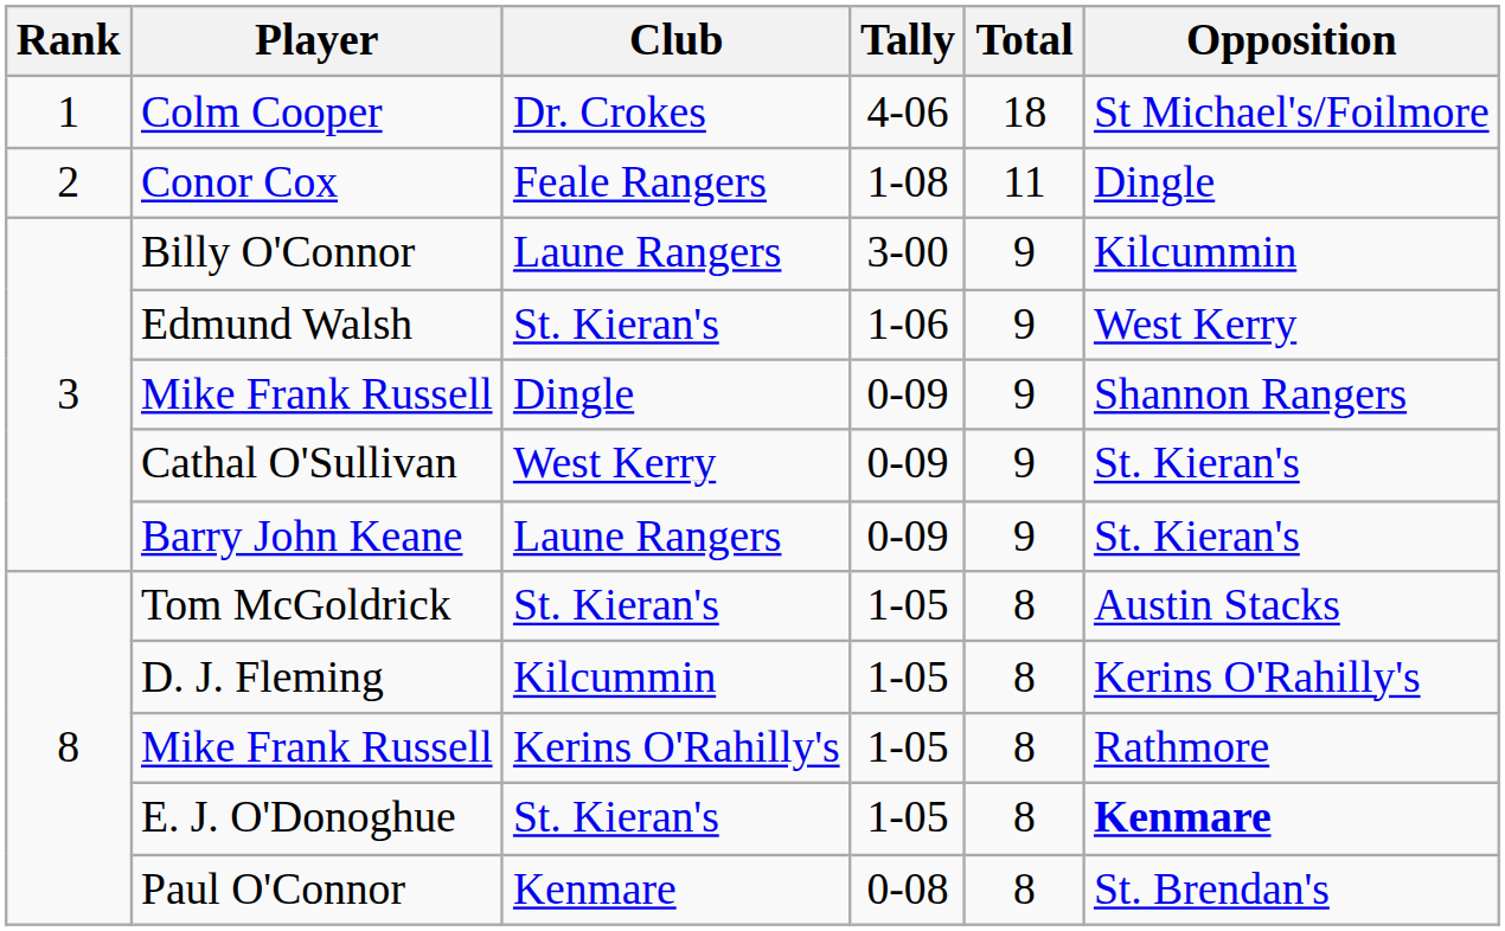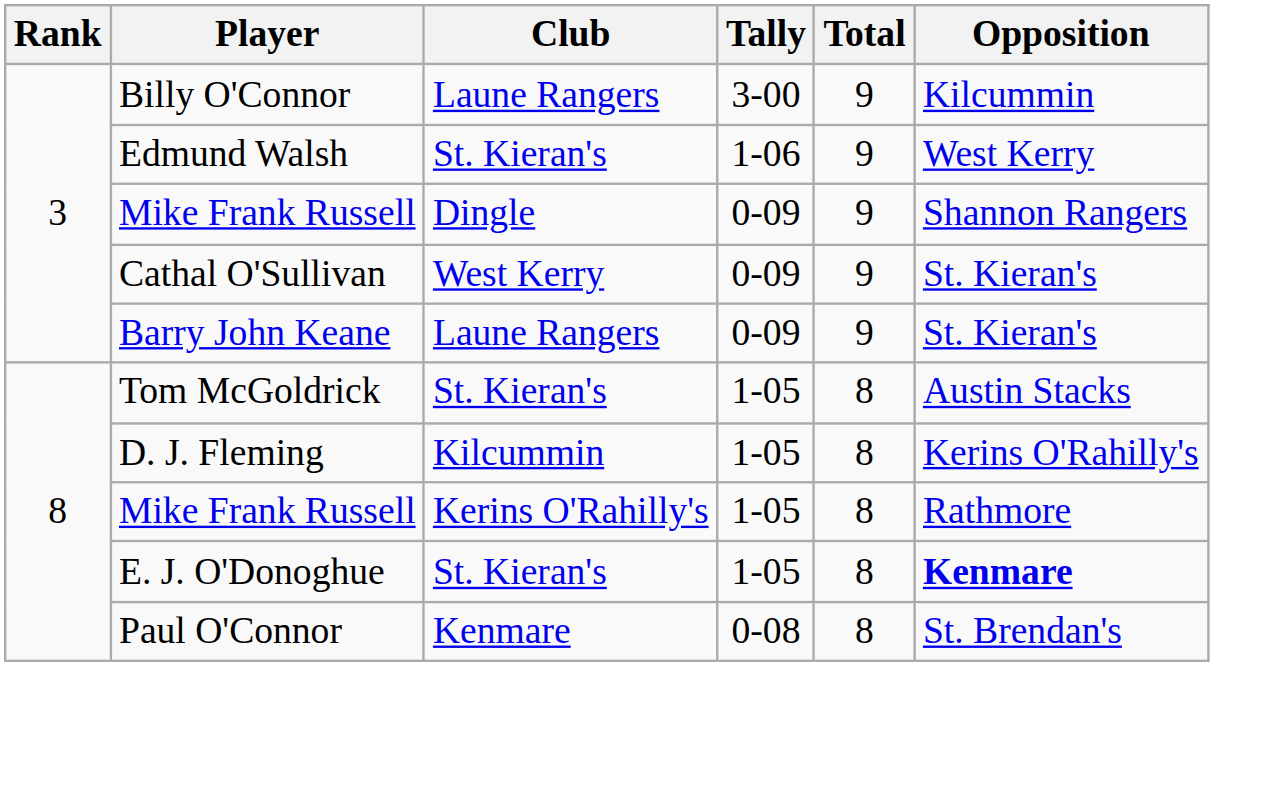- row: 1 | Colm Cooper | Dr. Crokes | 4-06 | 18 | St Michael's/Foilmore
- row: 2 | Conor Cox | Feale Rangers | 1-08 | 11 | Dingle
